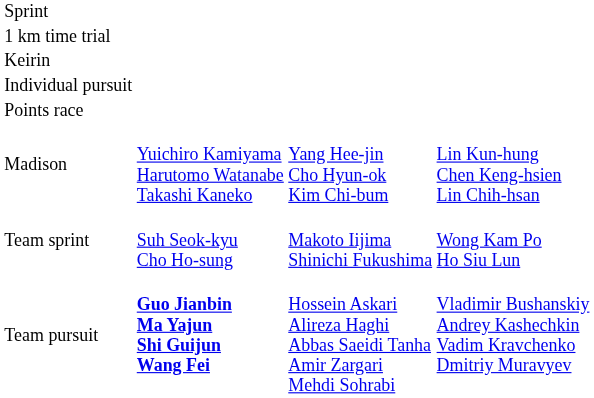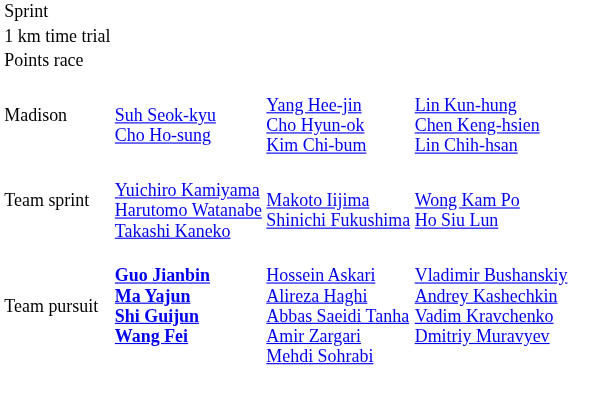- row: Keirin
- row: Individual pursuit
Madison | column 2: Yuichiro Kamiyama Harutomo Watanabe Takashi Kaneko -> Suh Seok-kyu Cho Ho-sung
Team sprint | column 2: Suh Seok-kyu Cho Ho-sung -> Yuichiro Kamiyama Harutomo Watanabe Takashi Kaneko
